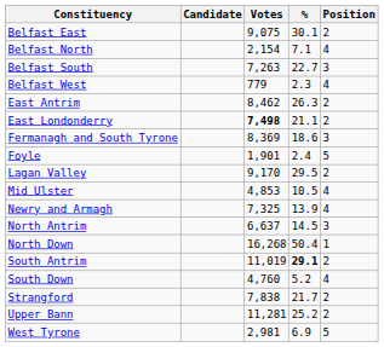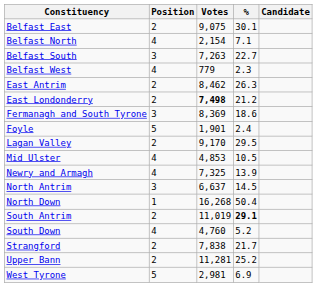columns swapped: Candidate <-> Position
East Londonderry | %: 21.1 -> 21.2
